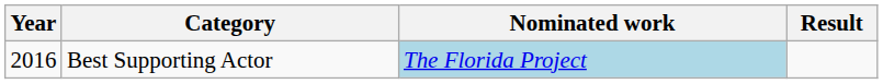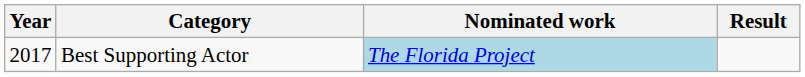Best Supporting Actor | Year: 2016 -> 2017
